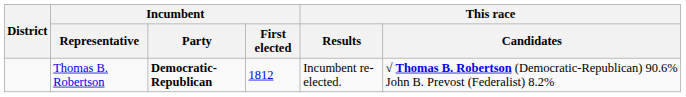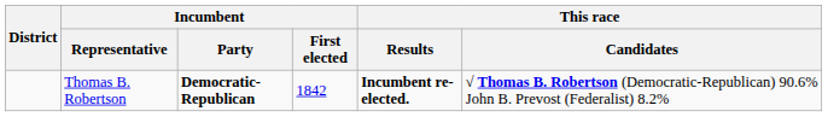Thomas B. Robertson | Incumbent / First elected: 1812 -> 1842
Thomas B. Robertson | This race / Results: normal -> bold
